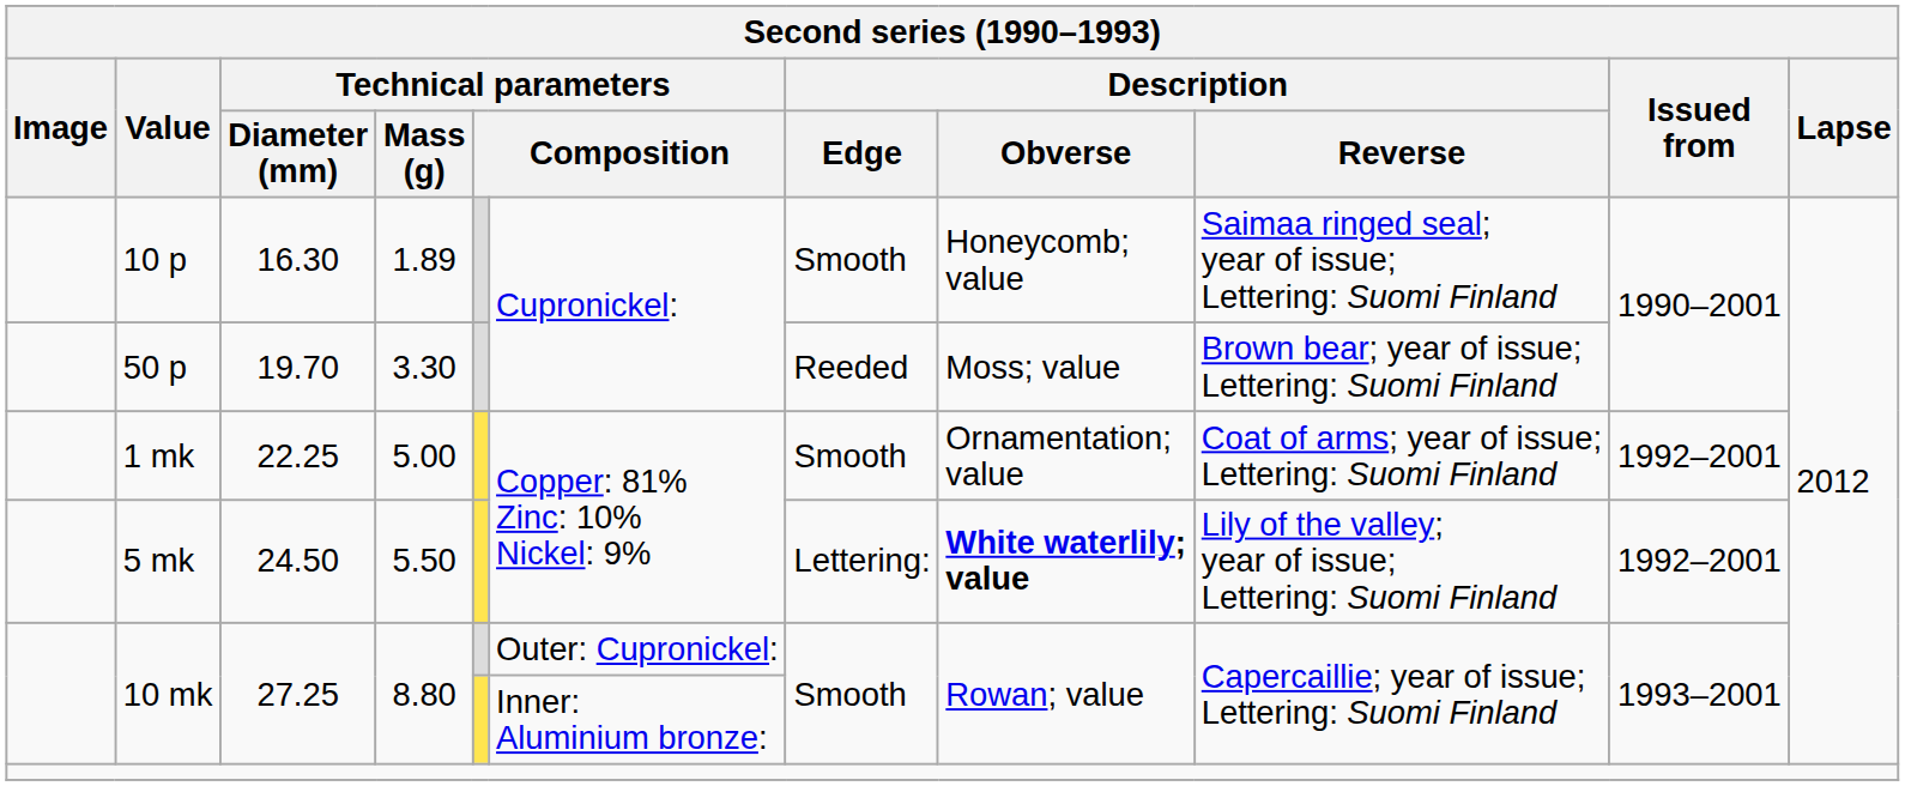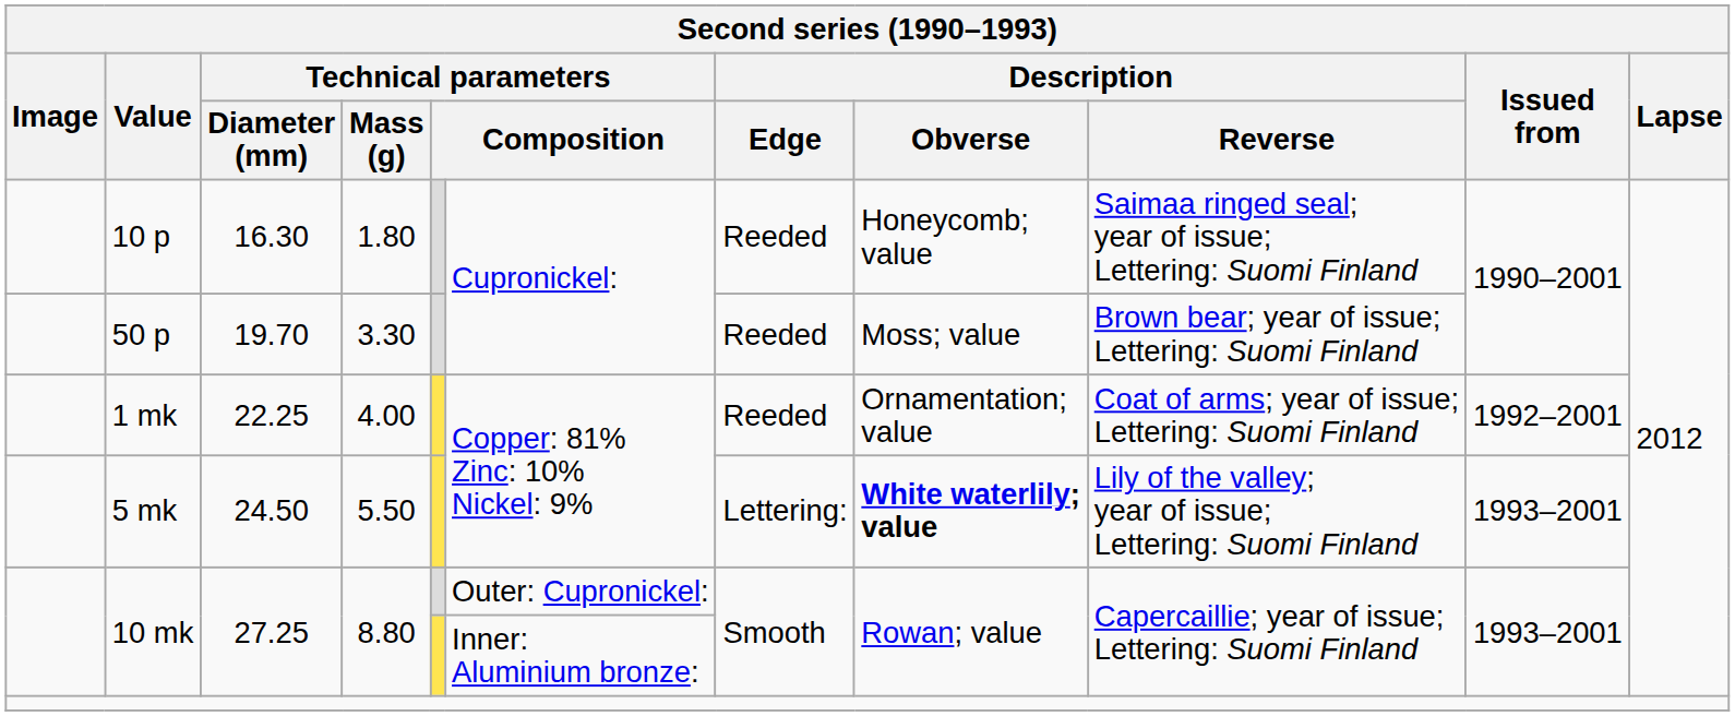10 p | Technical parameters / Mass (g): 1.89 -> 1.80
10 p | Description / Edge: Smooth -> Reeded
1 mk | Technical parameters / Mass (g): 5.00 -> 4.00
1 mk | Description / Edge: Smooth -> Reeded
5 mk | Issued from: 1992–2001 -> 1993–2001
